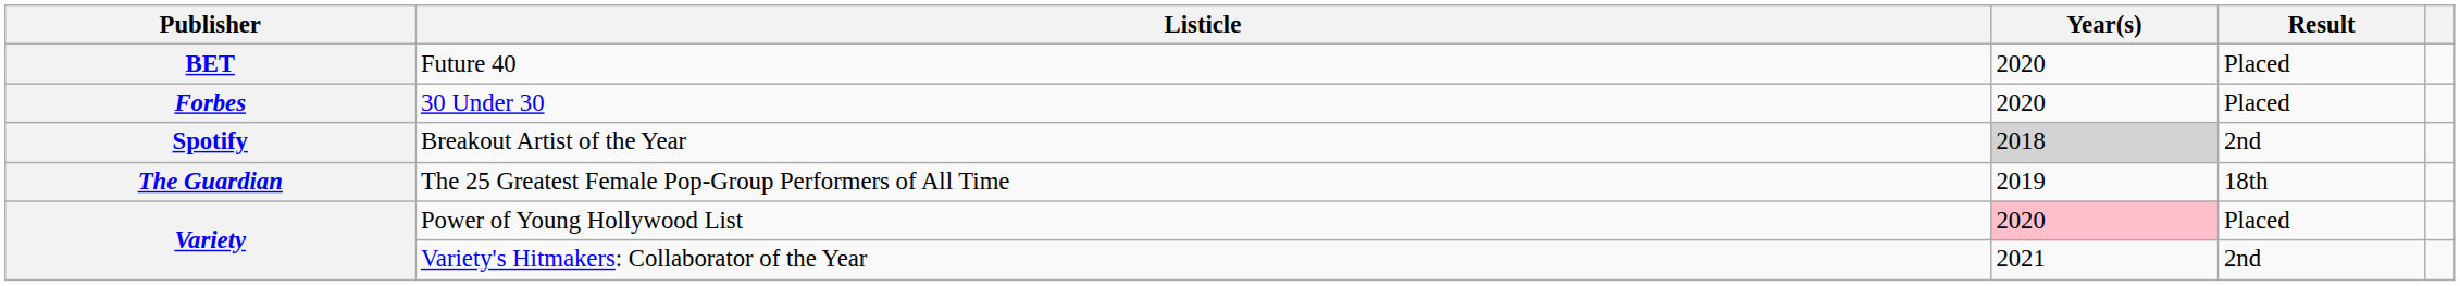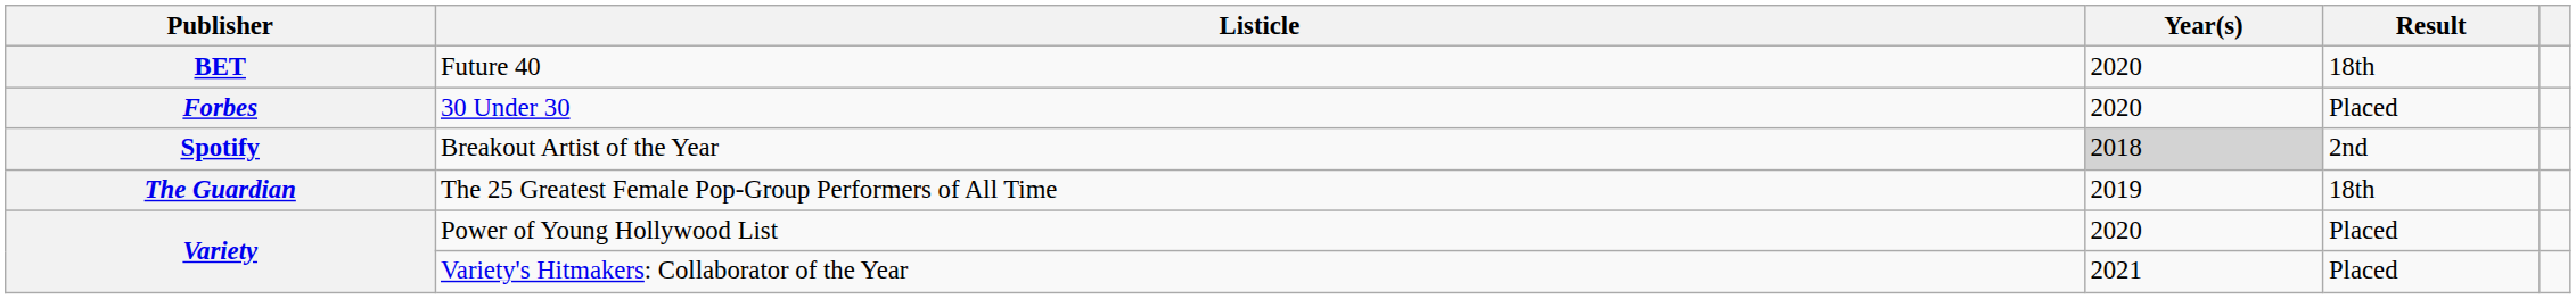Future 40 | Result: Placed -> 18th
Power of Young Hollywood List | Year(s): pink background -> no background
Variety's Hitmakers: Collaborator of the Year | Result: 2nd -> Placed
